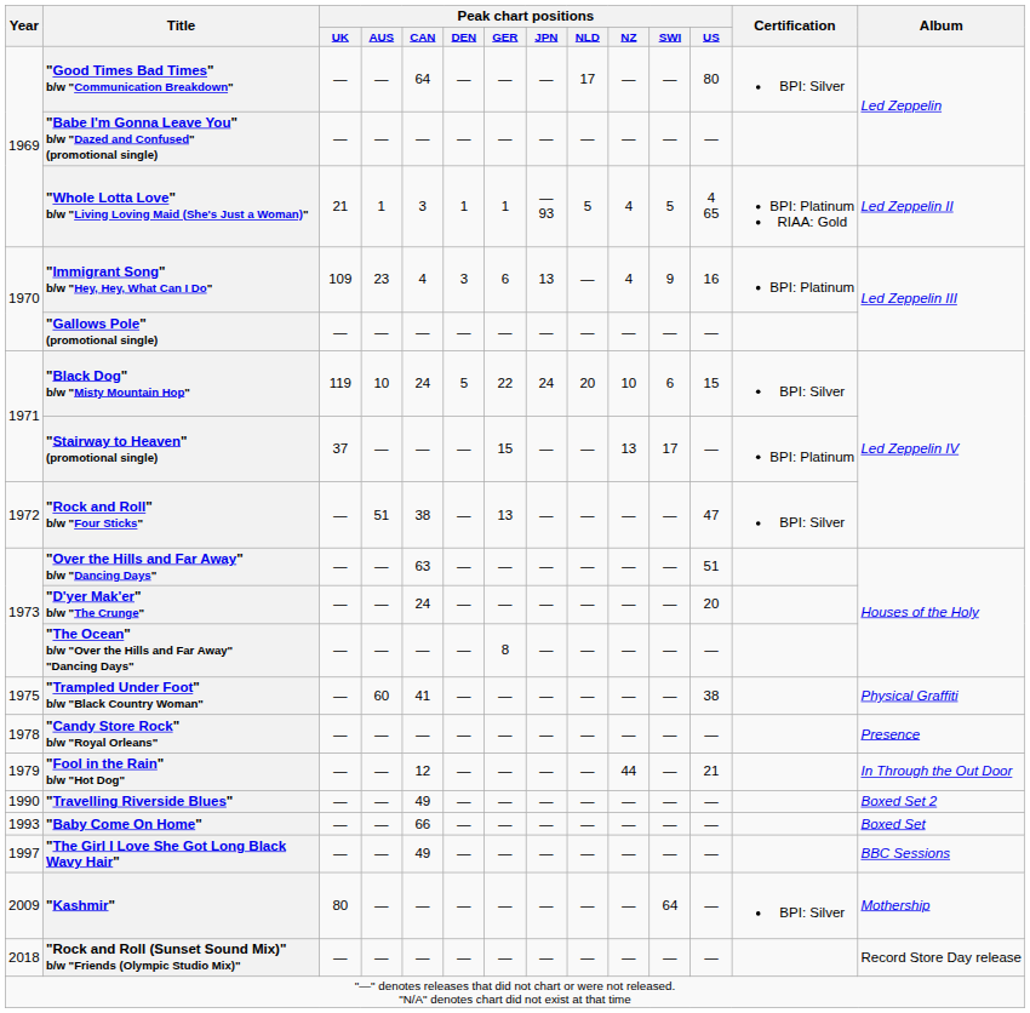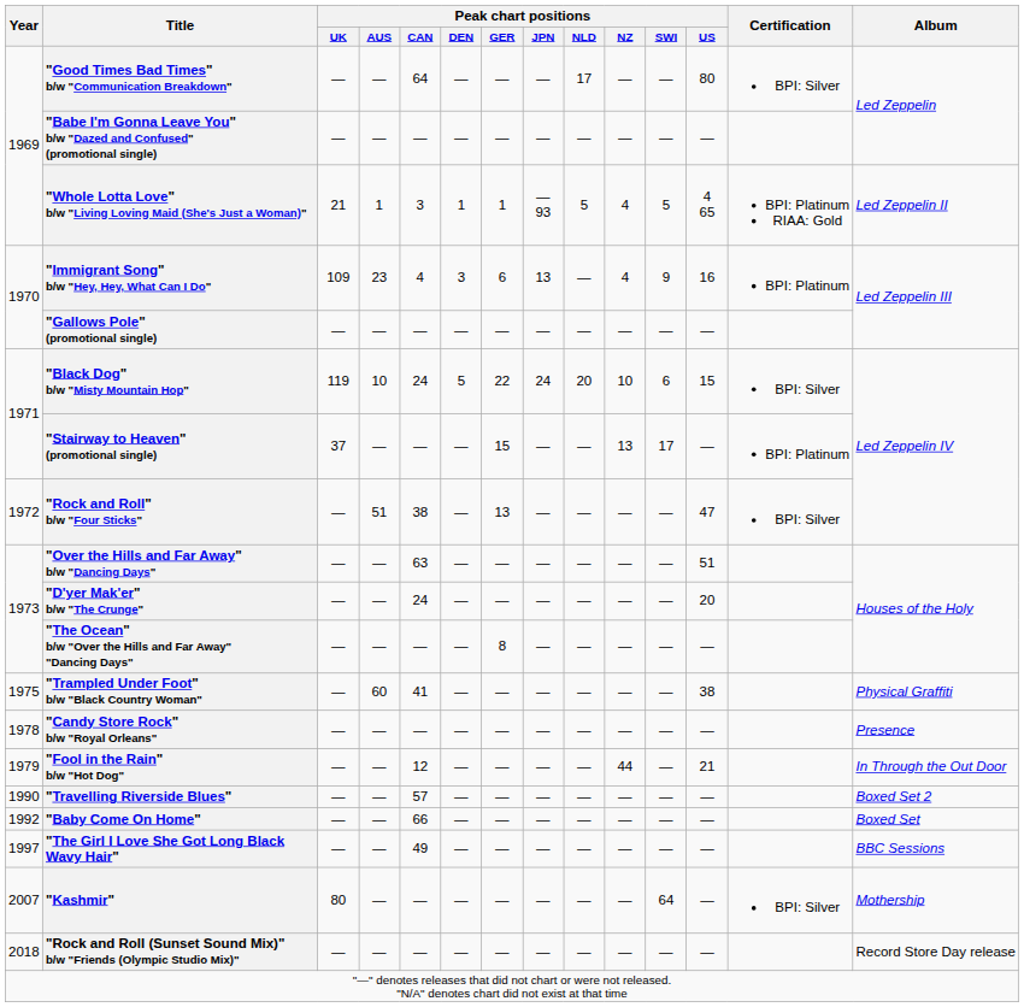"Travelling Riverside Blues" | Peak chart positions / CAN: 49 -> 57
"Baby Come On Home" | Year: 1993 -> 1992
"Kashmir" | Year: 2009 -> 2007
